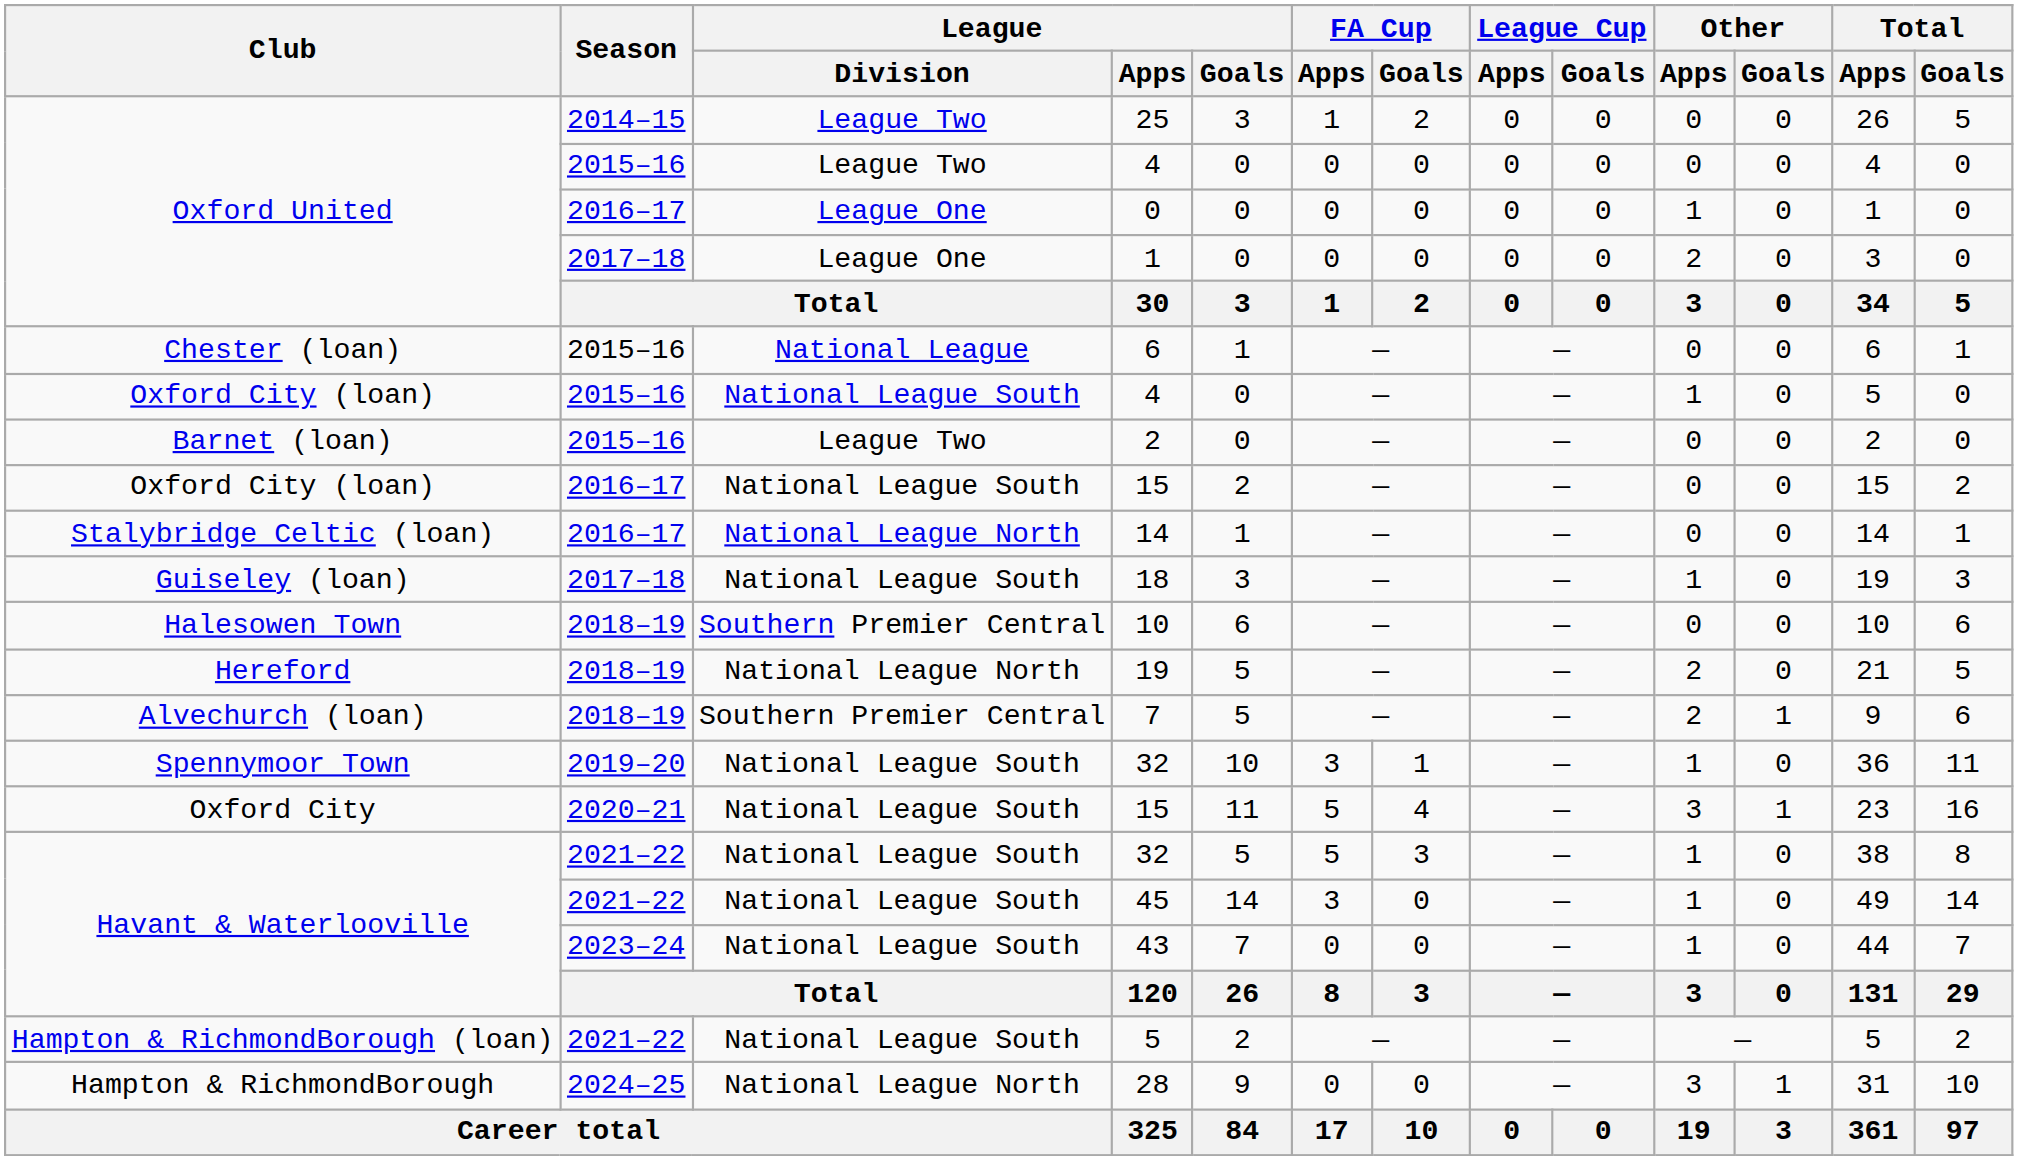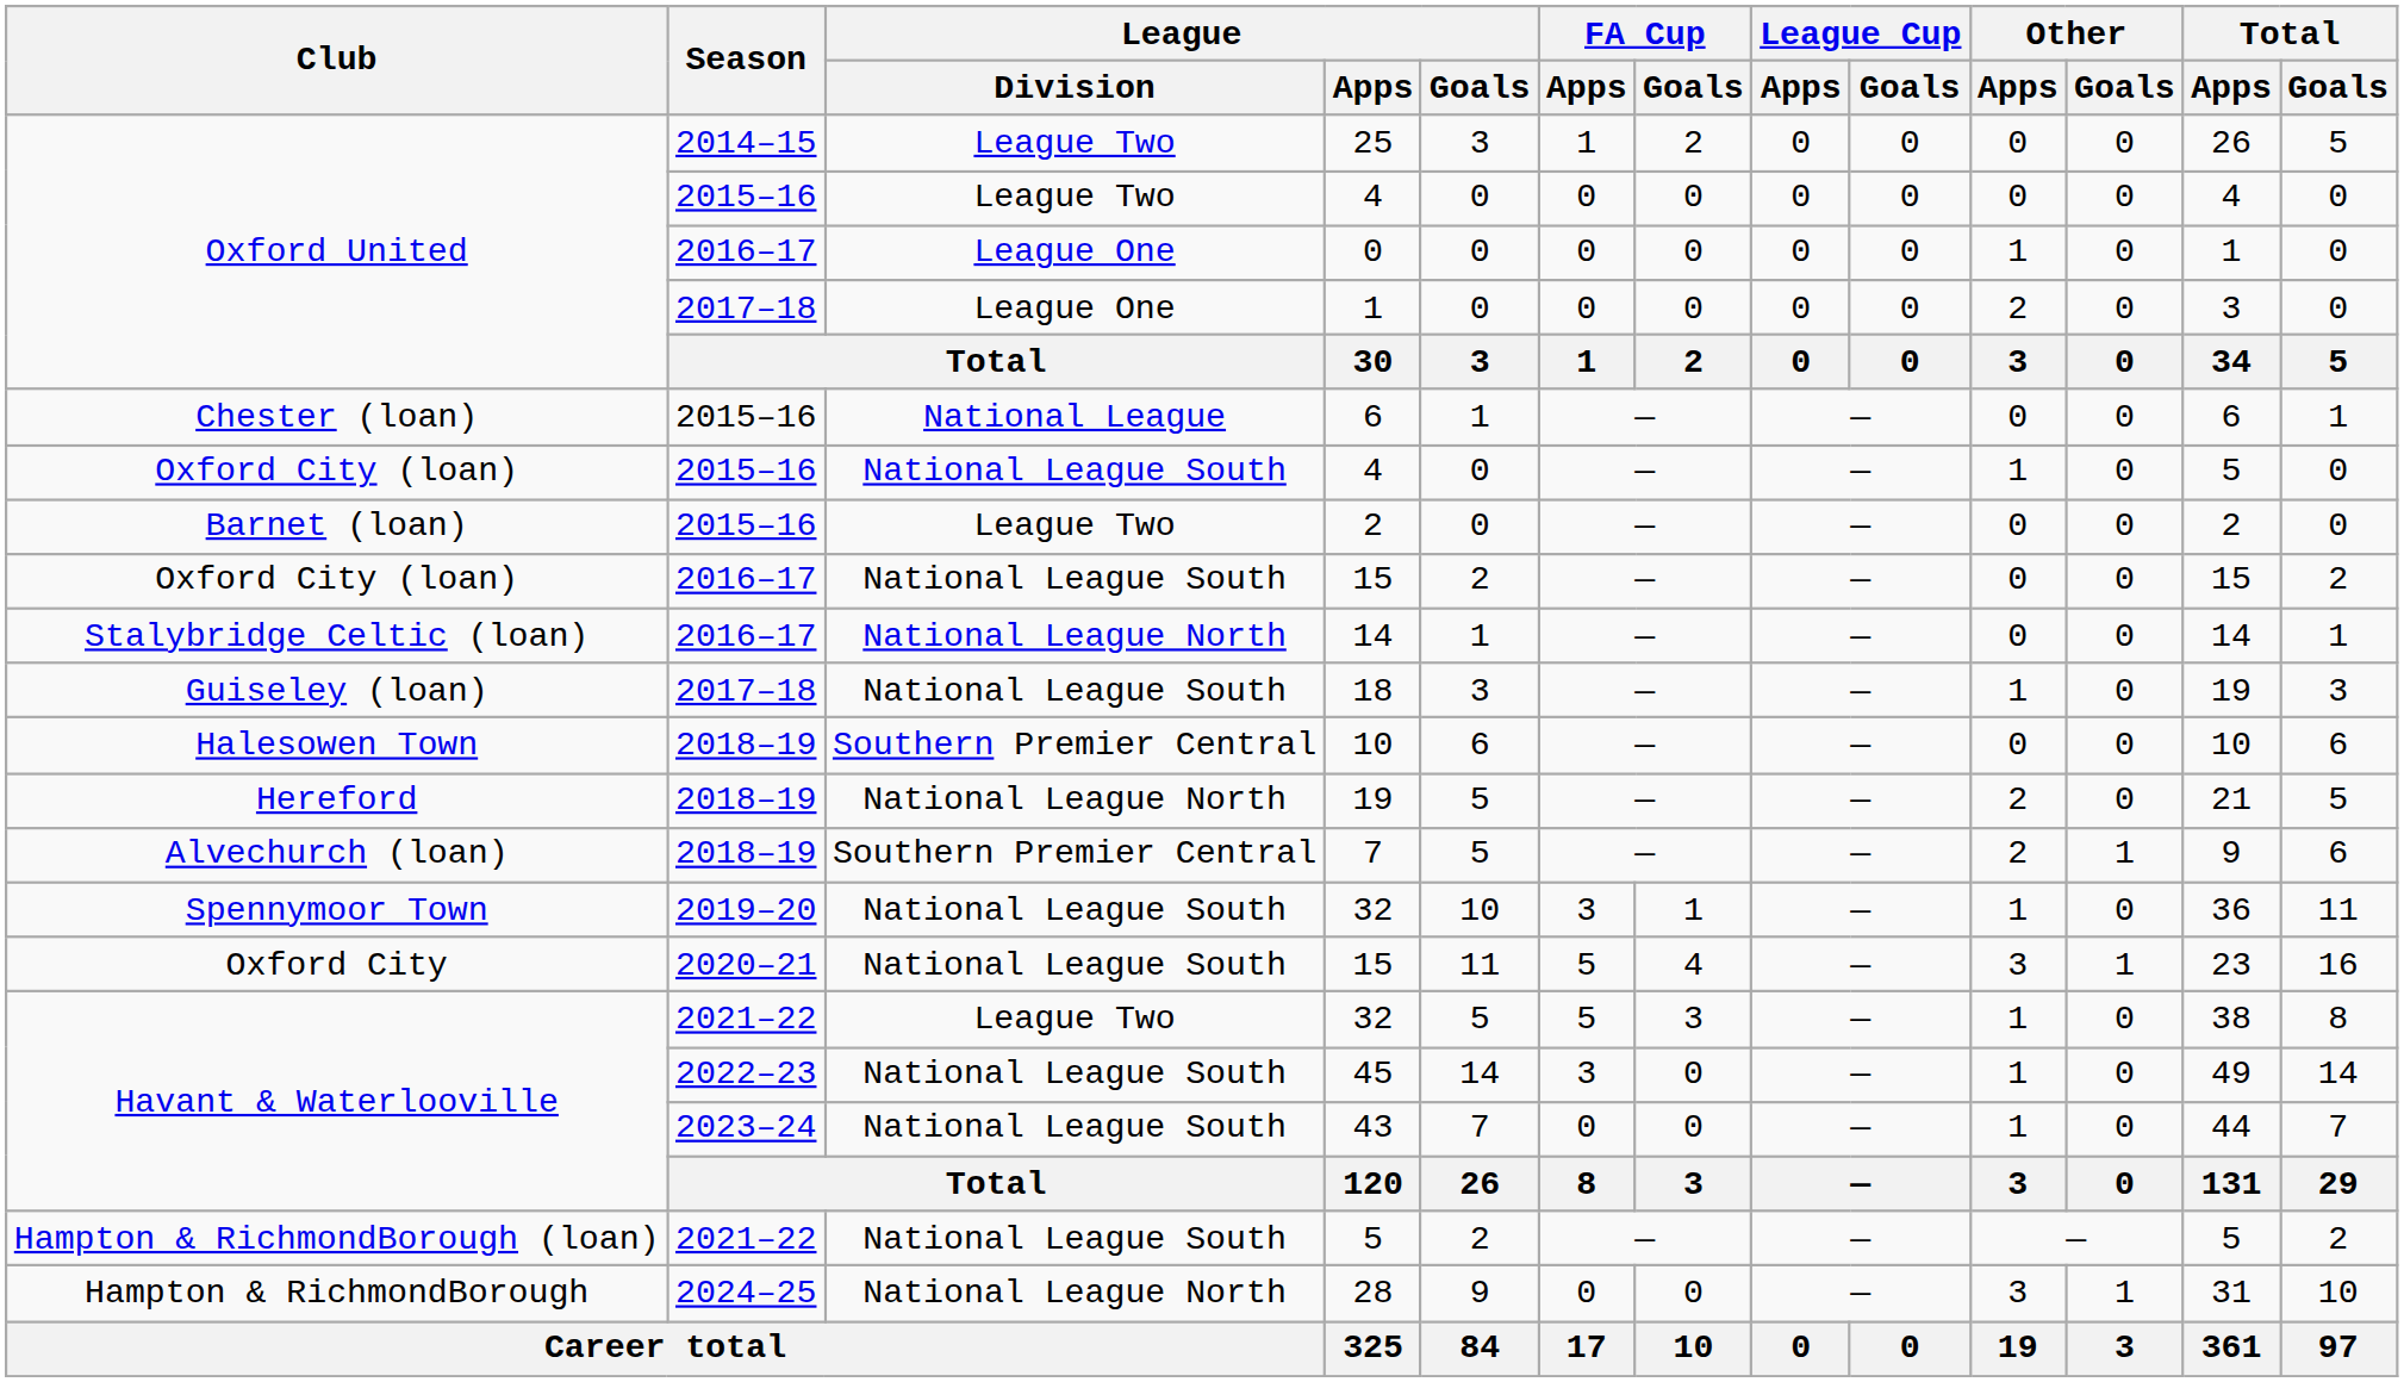Havant & Waterlooville / 32 | League / Division: National League South -> League Two
45 | Season: 2021–22 -> 2022–23
